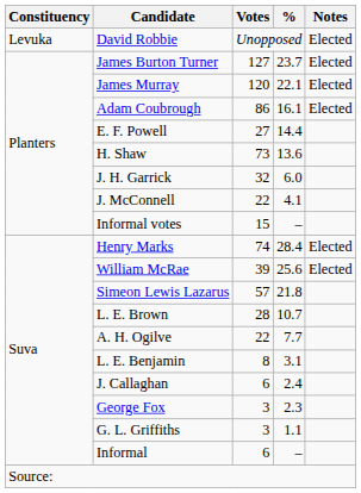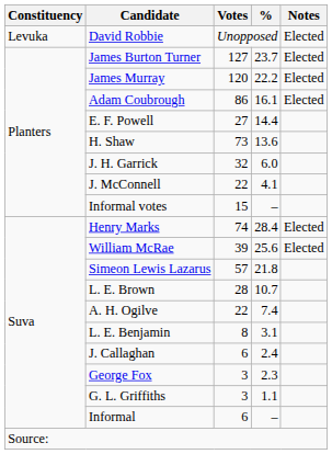James Murray | %: 22.1 -> 22.2
A. H. Ogilve | %: 7.7 -> 7.4
